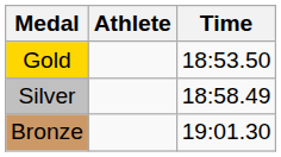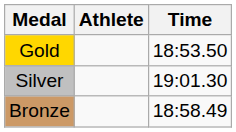Silver | Time: 18:58.49 -> 19:01.30
Bronze | Time: 19:01.30 -> 18:58.49
